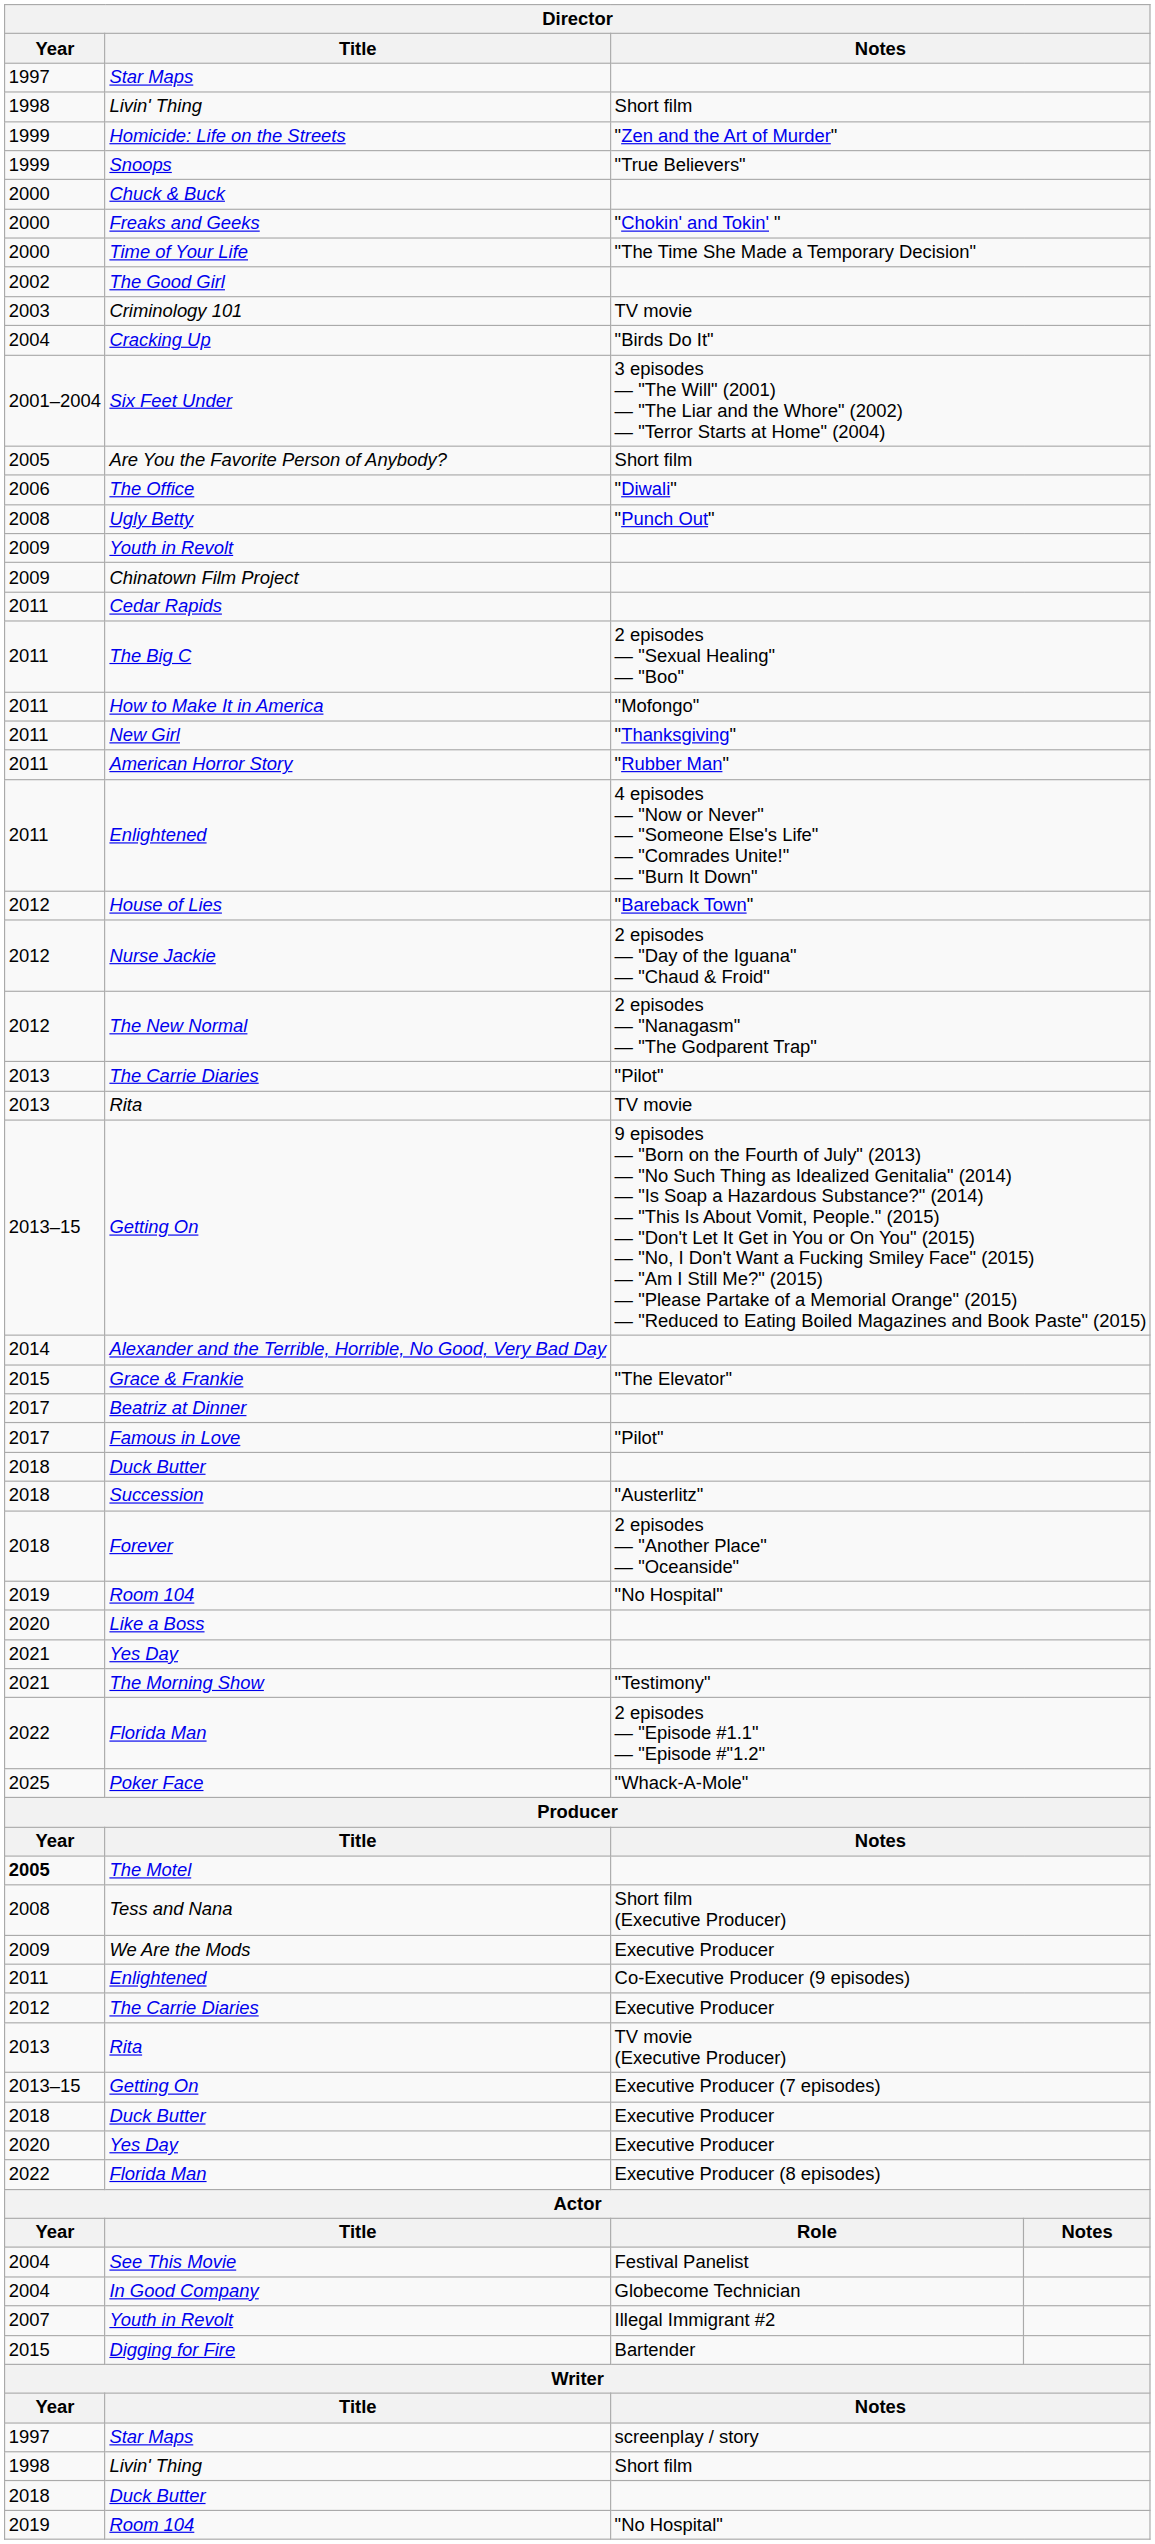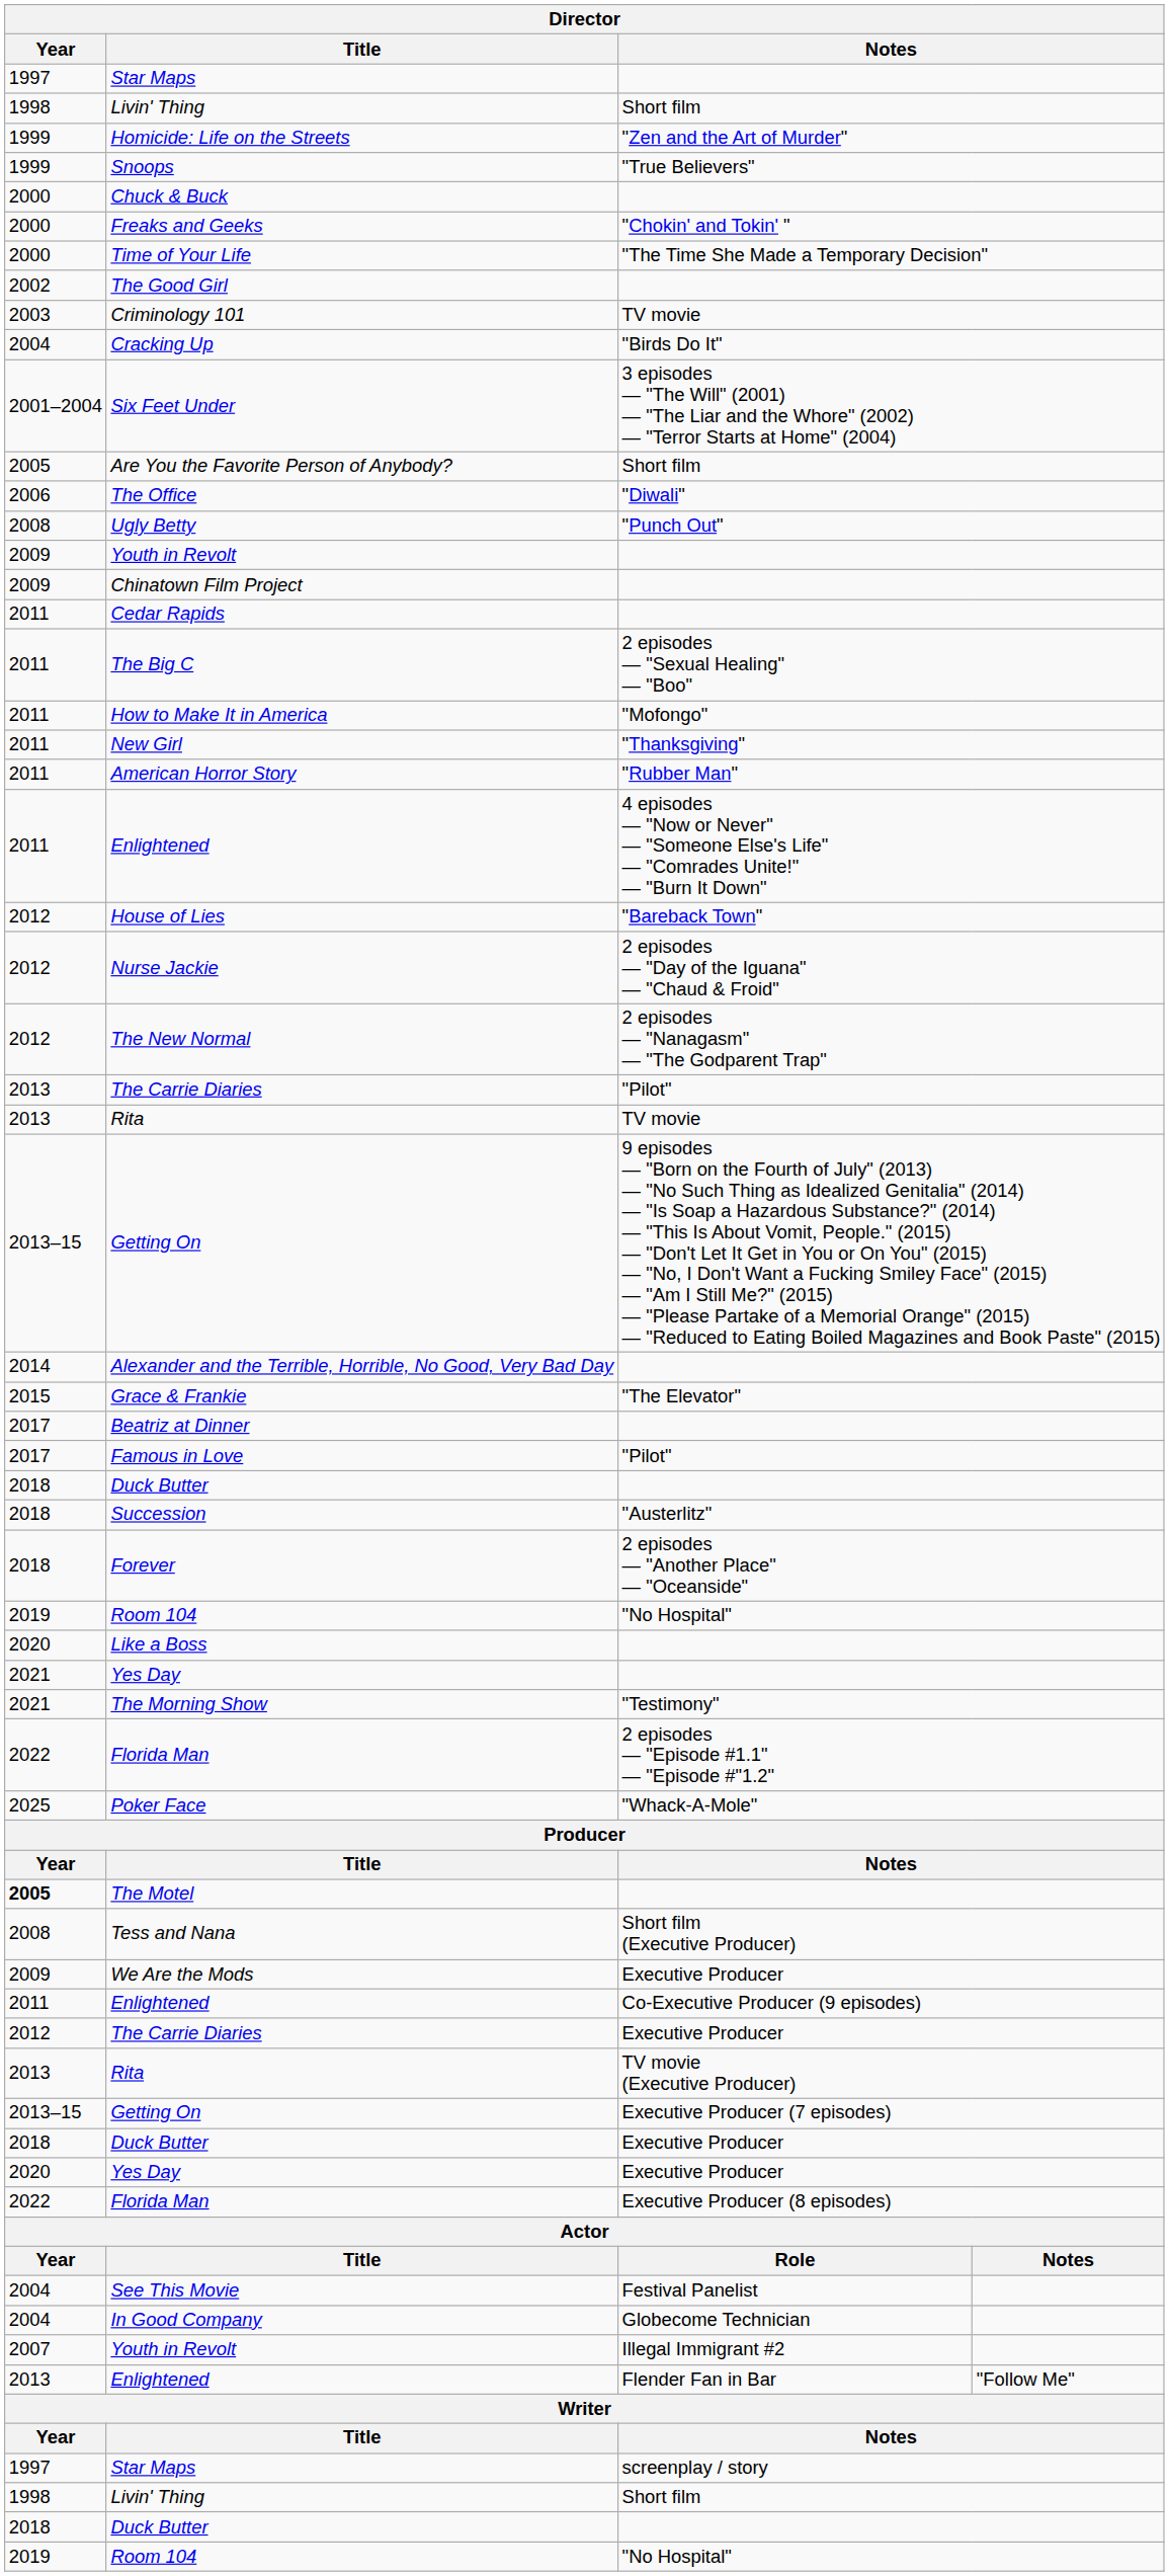+ row: 2013 | Enlightened | Flender Fan in Bar | "Follow Me"
- row: 2015 | Digging for Fire | Bartender
